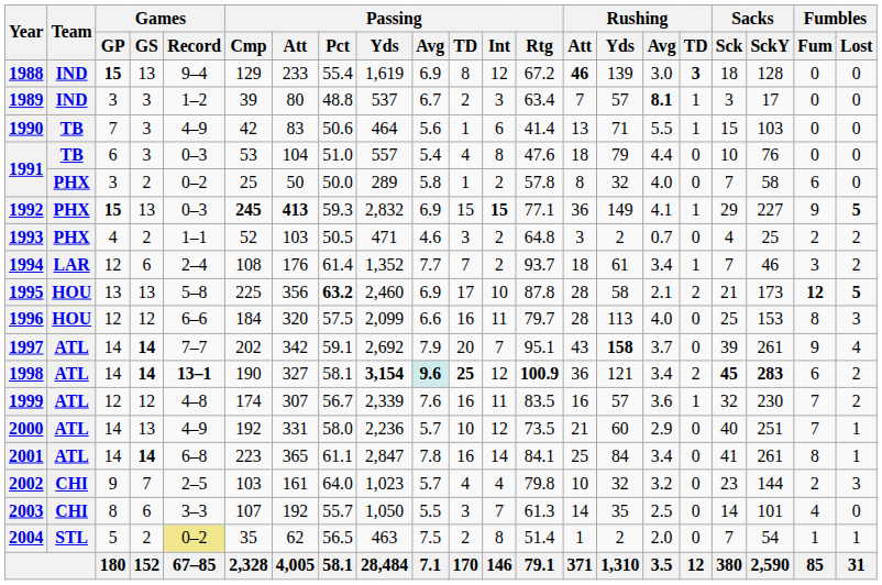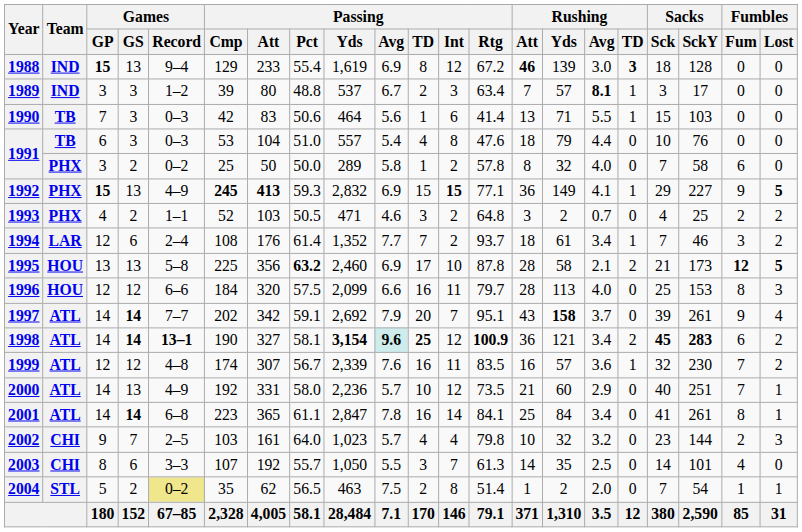1990 | Games / Record: 4–9 -> 0–3
1992 | Games / Record: 0–3 -> 4–9
